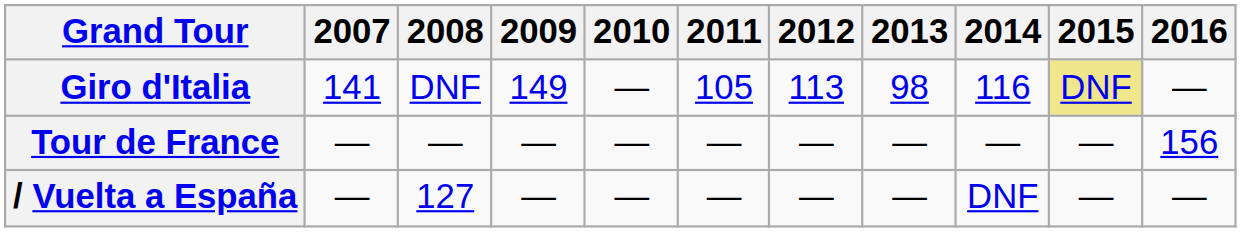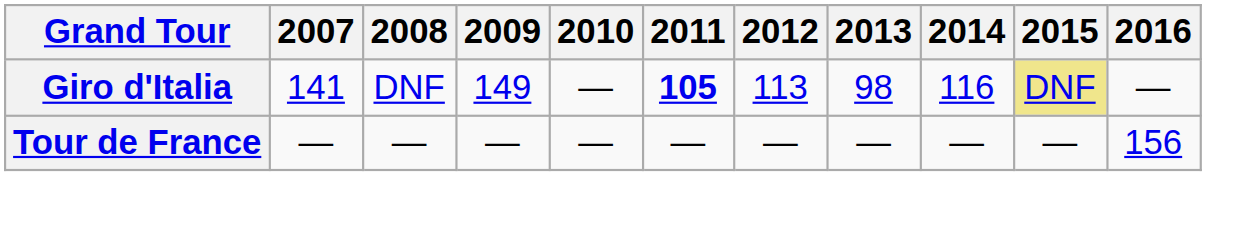Giro d'Italia | 2011: normal -> bold
- row: / Vuelta a España | — | 127 | — | — | — | — | — | DNF | — | —
